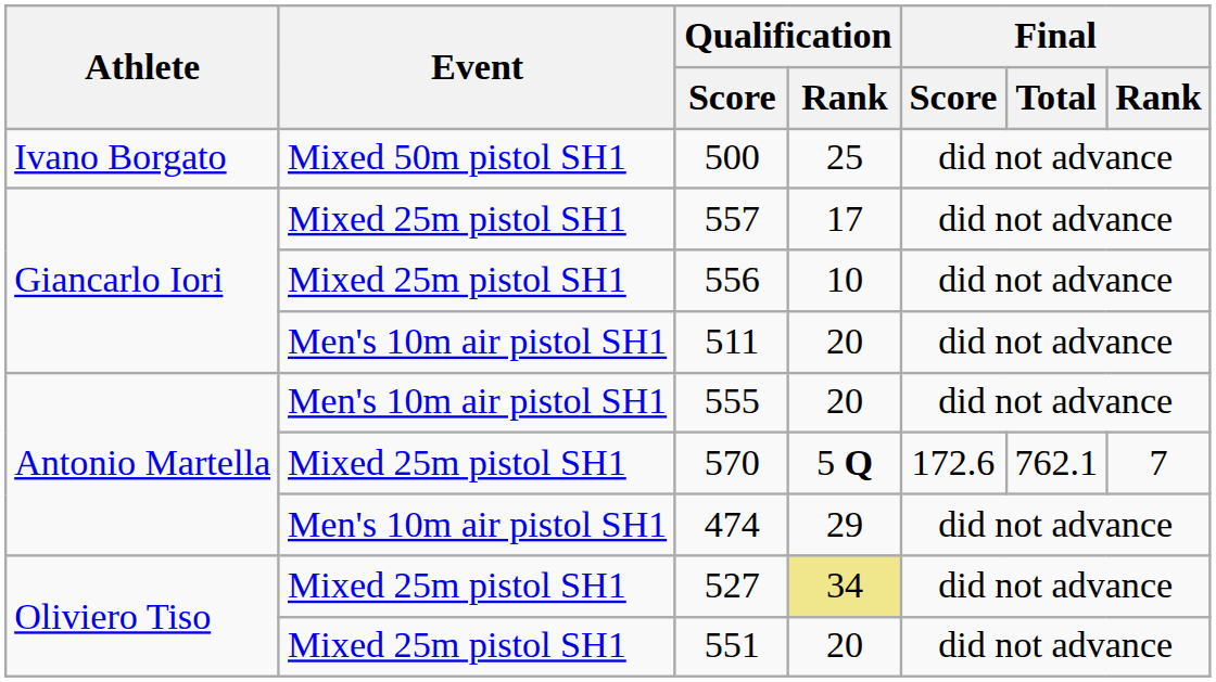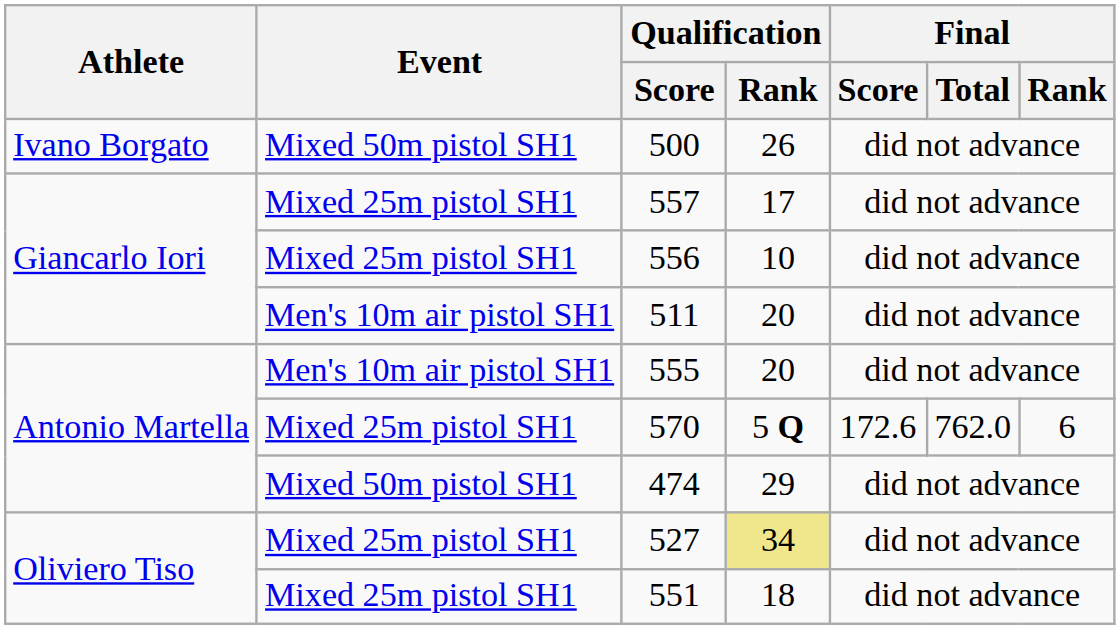500 | Qualification / Rank: 25 -> 26
570 | Final / Total: 762.1 -> 762.0
570 | Final / Rank: 7 -> 6
474 | Event: Men's 10m air pistol SH1 -> Mixed 50m pistol SH1
551 | Qualification / Rank: 20 -> 18
